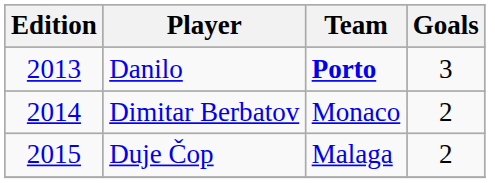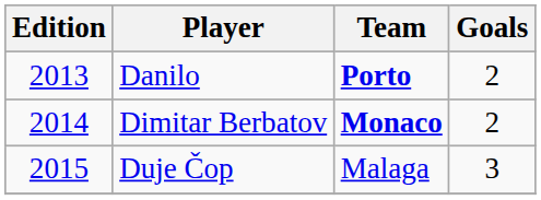Danilo | Goals: 3 -> 2
Dimitar Berbatov | Team: normal -> bold
Duje Čop | Goals: 2 -> 3
